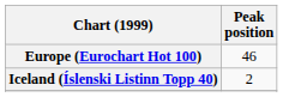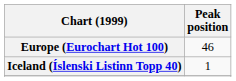Iceland (Íslenski Listinn Topp 40) | Peak position: 2 -> 1
